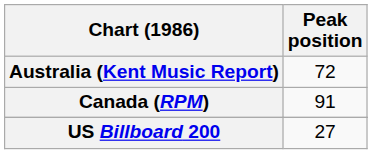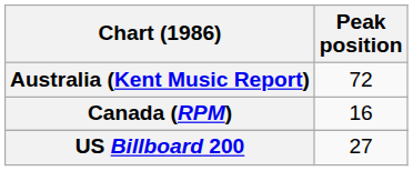Canada (RPM) | Peak position: 91 -> 16
